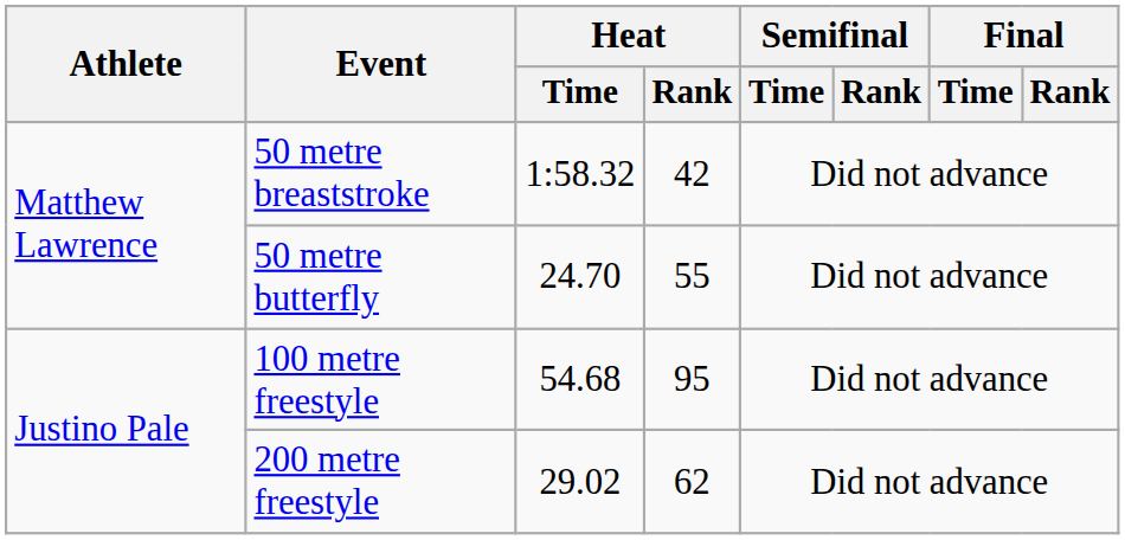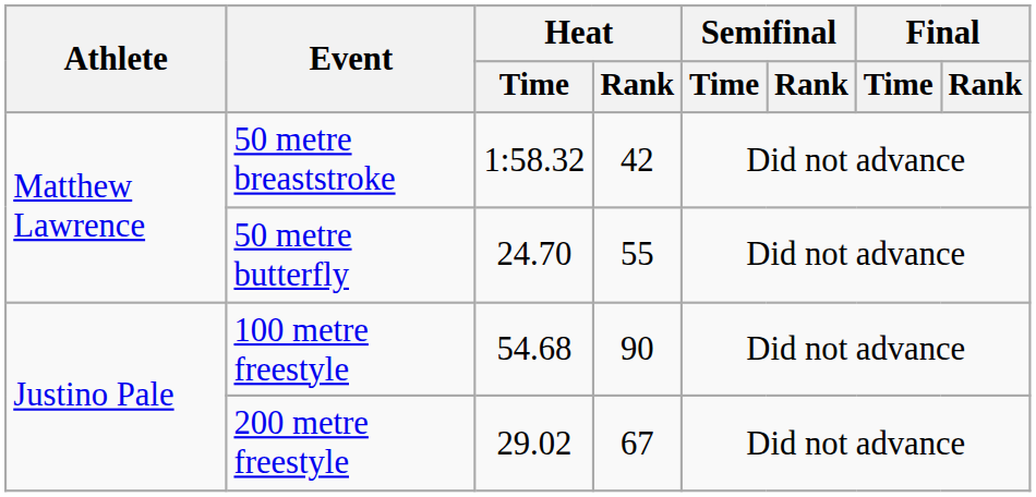100 metre freestyle | Heat / Rank: 95 -> 90
200 metre freestyle | Heat / Rank: 62 -> 67
